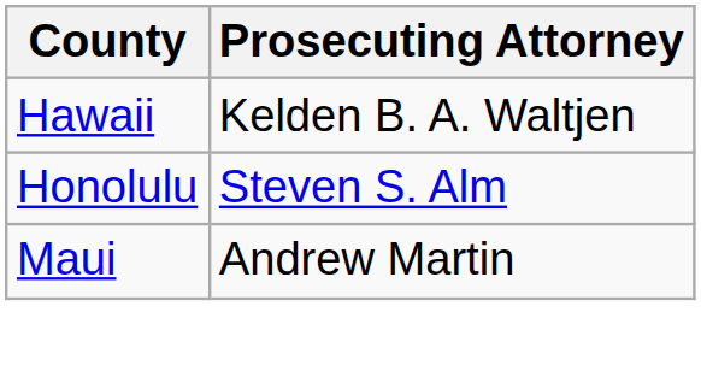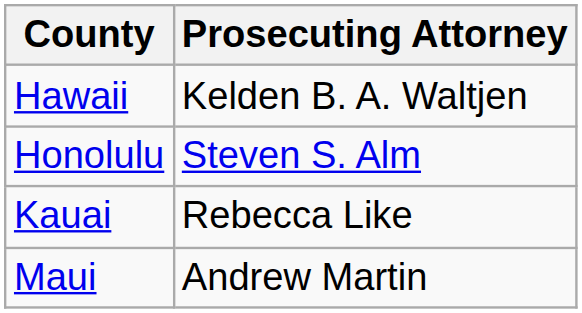+ row: Kauai | Rebecca Like
